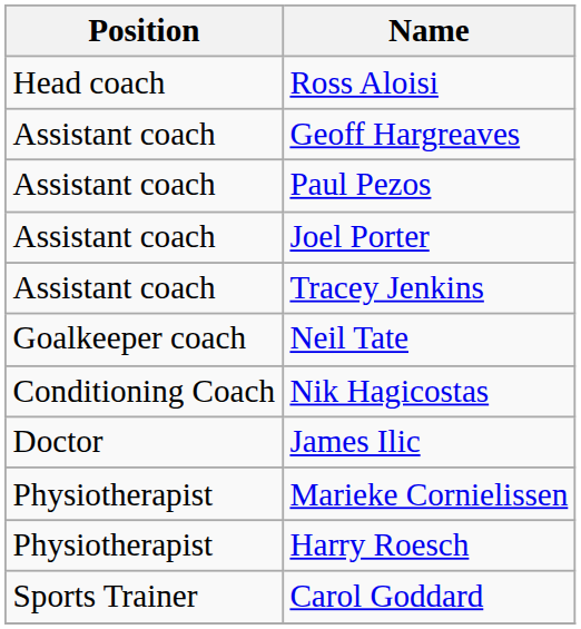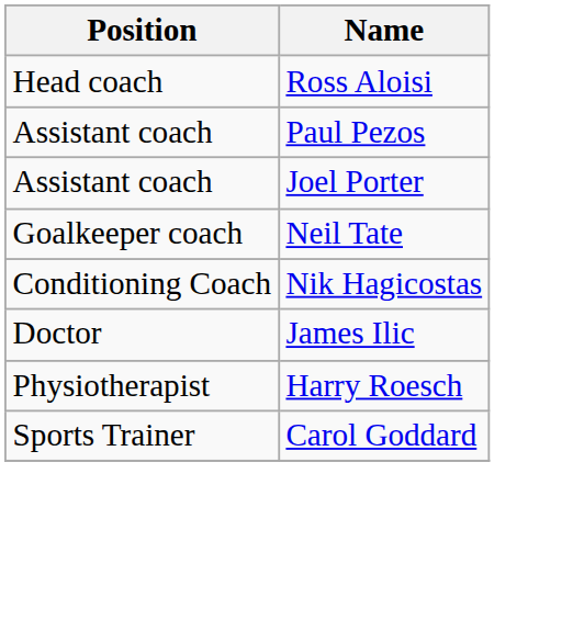- row: Assistant coach | Geoff Hargreaves
- row: Assistant coach | Tracey Jenkins
- row: Physiotherapist | Marieke Cornielissen
